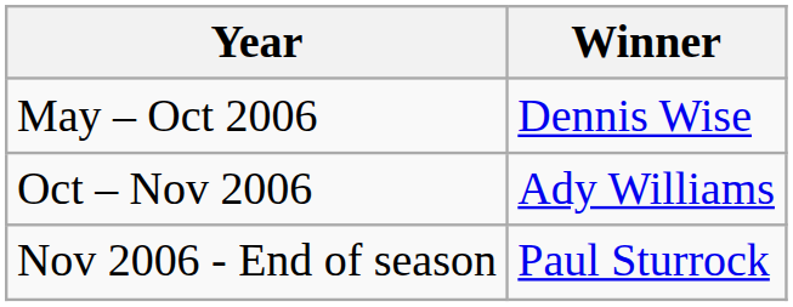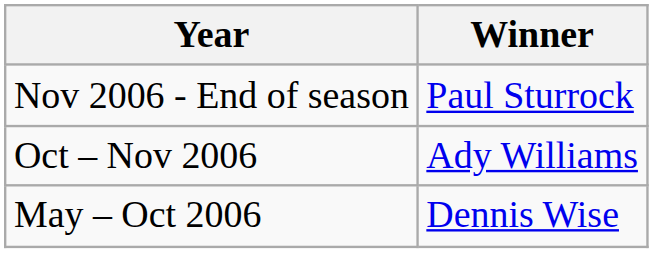rows swapped: May – Oct 2006 <-> Nov 2006 - End of season
